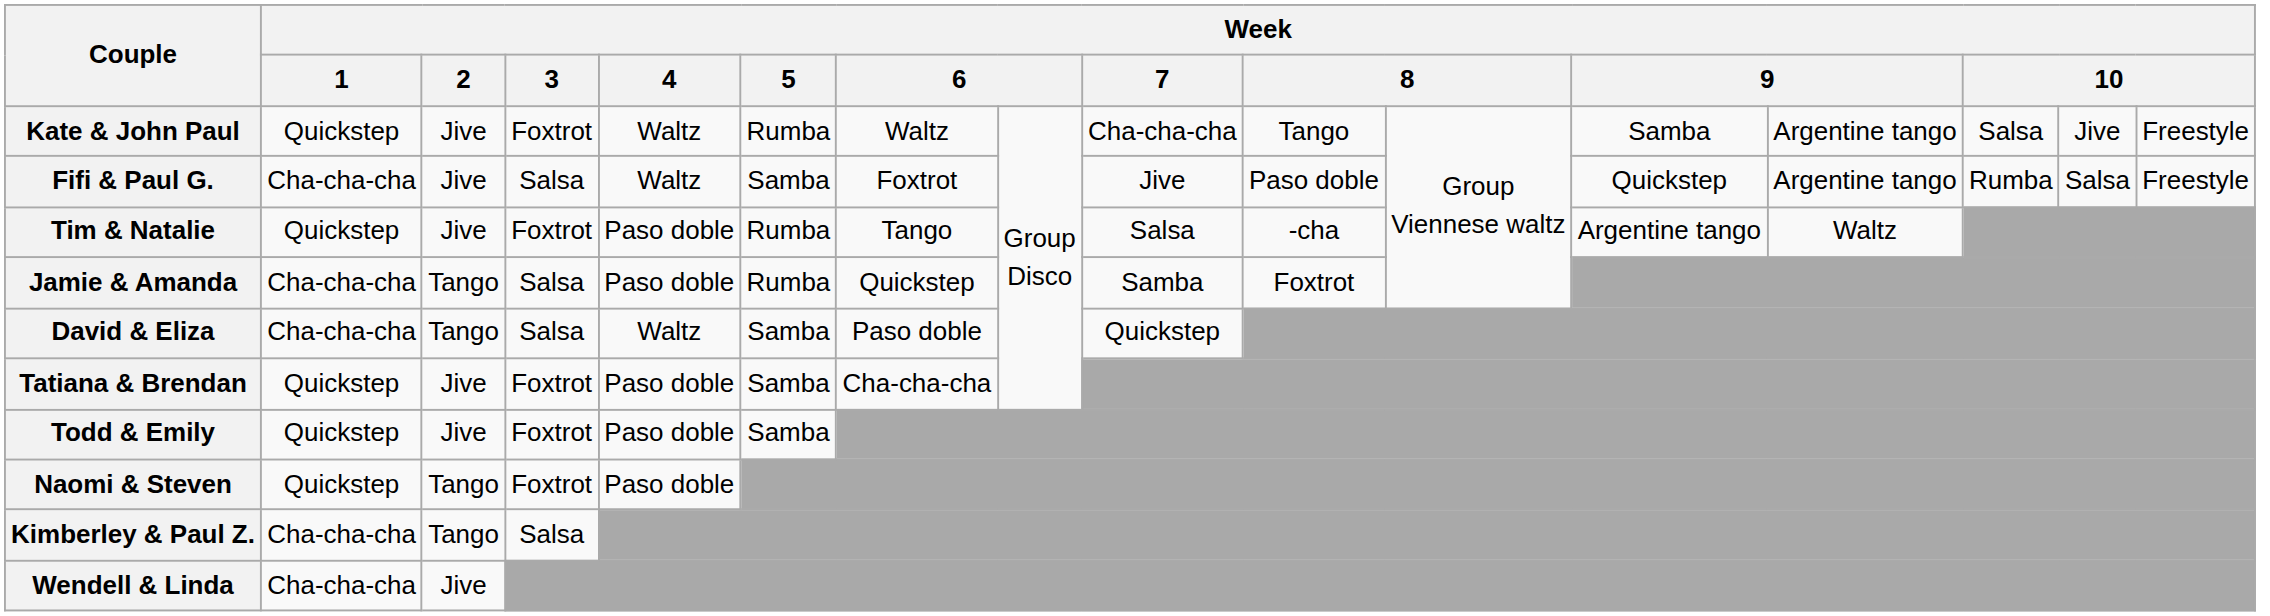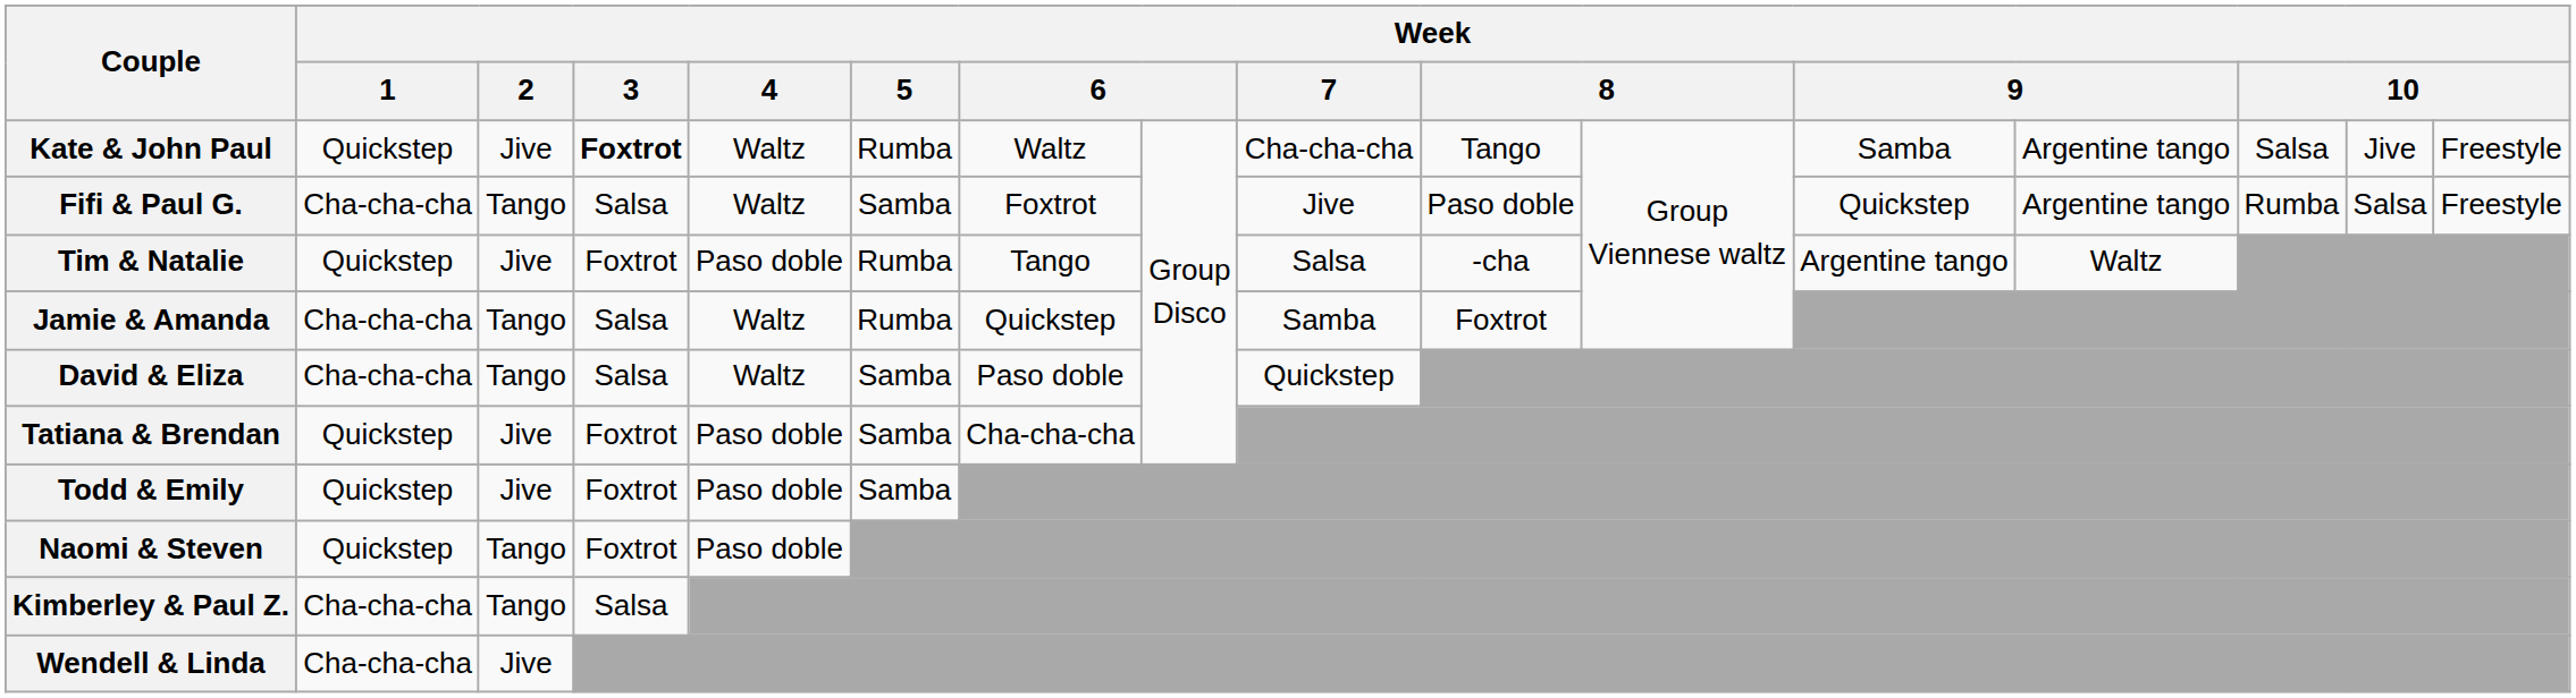Kate & John Paul | Week / 3: normal -> bold
Fifi & Paul G. | Week / 2: Jive -> Tango
Jamie & Amanda | Week / 4: Paso doble -> Waltz
